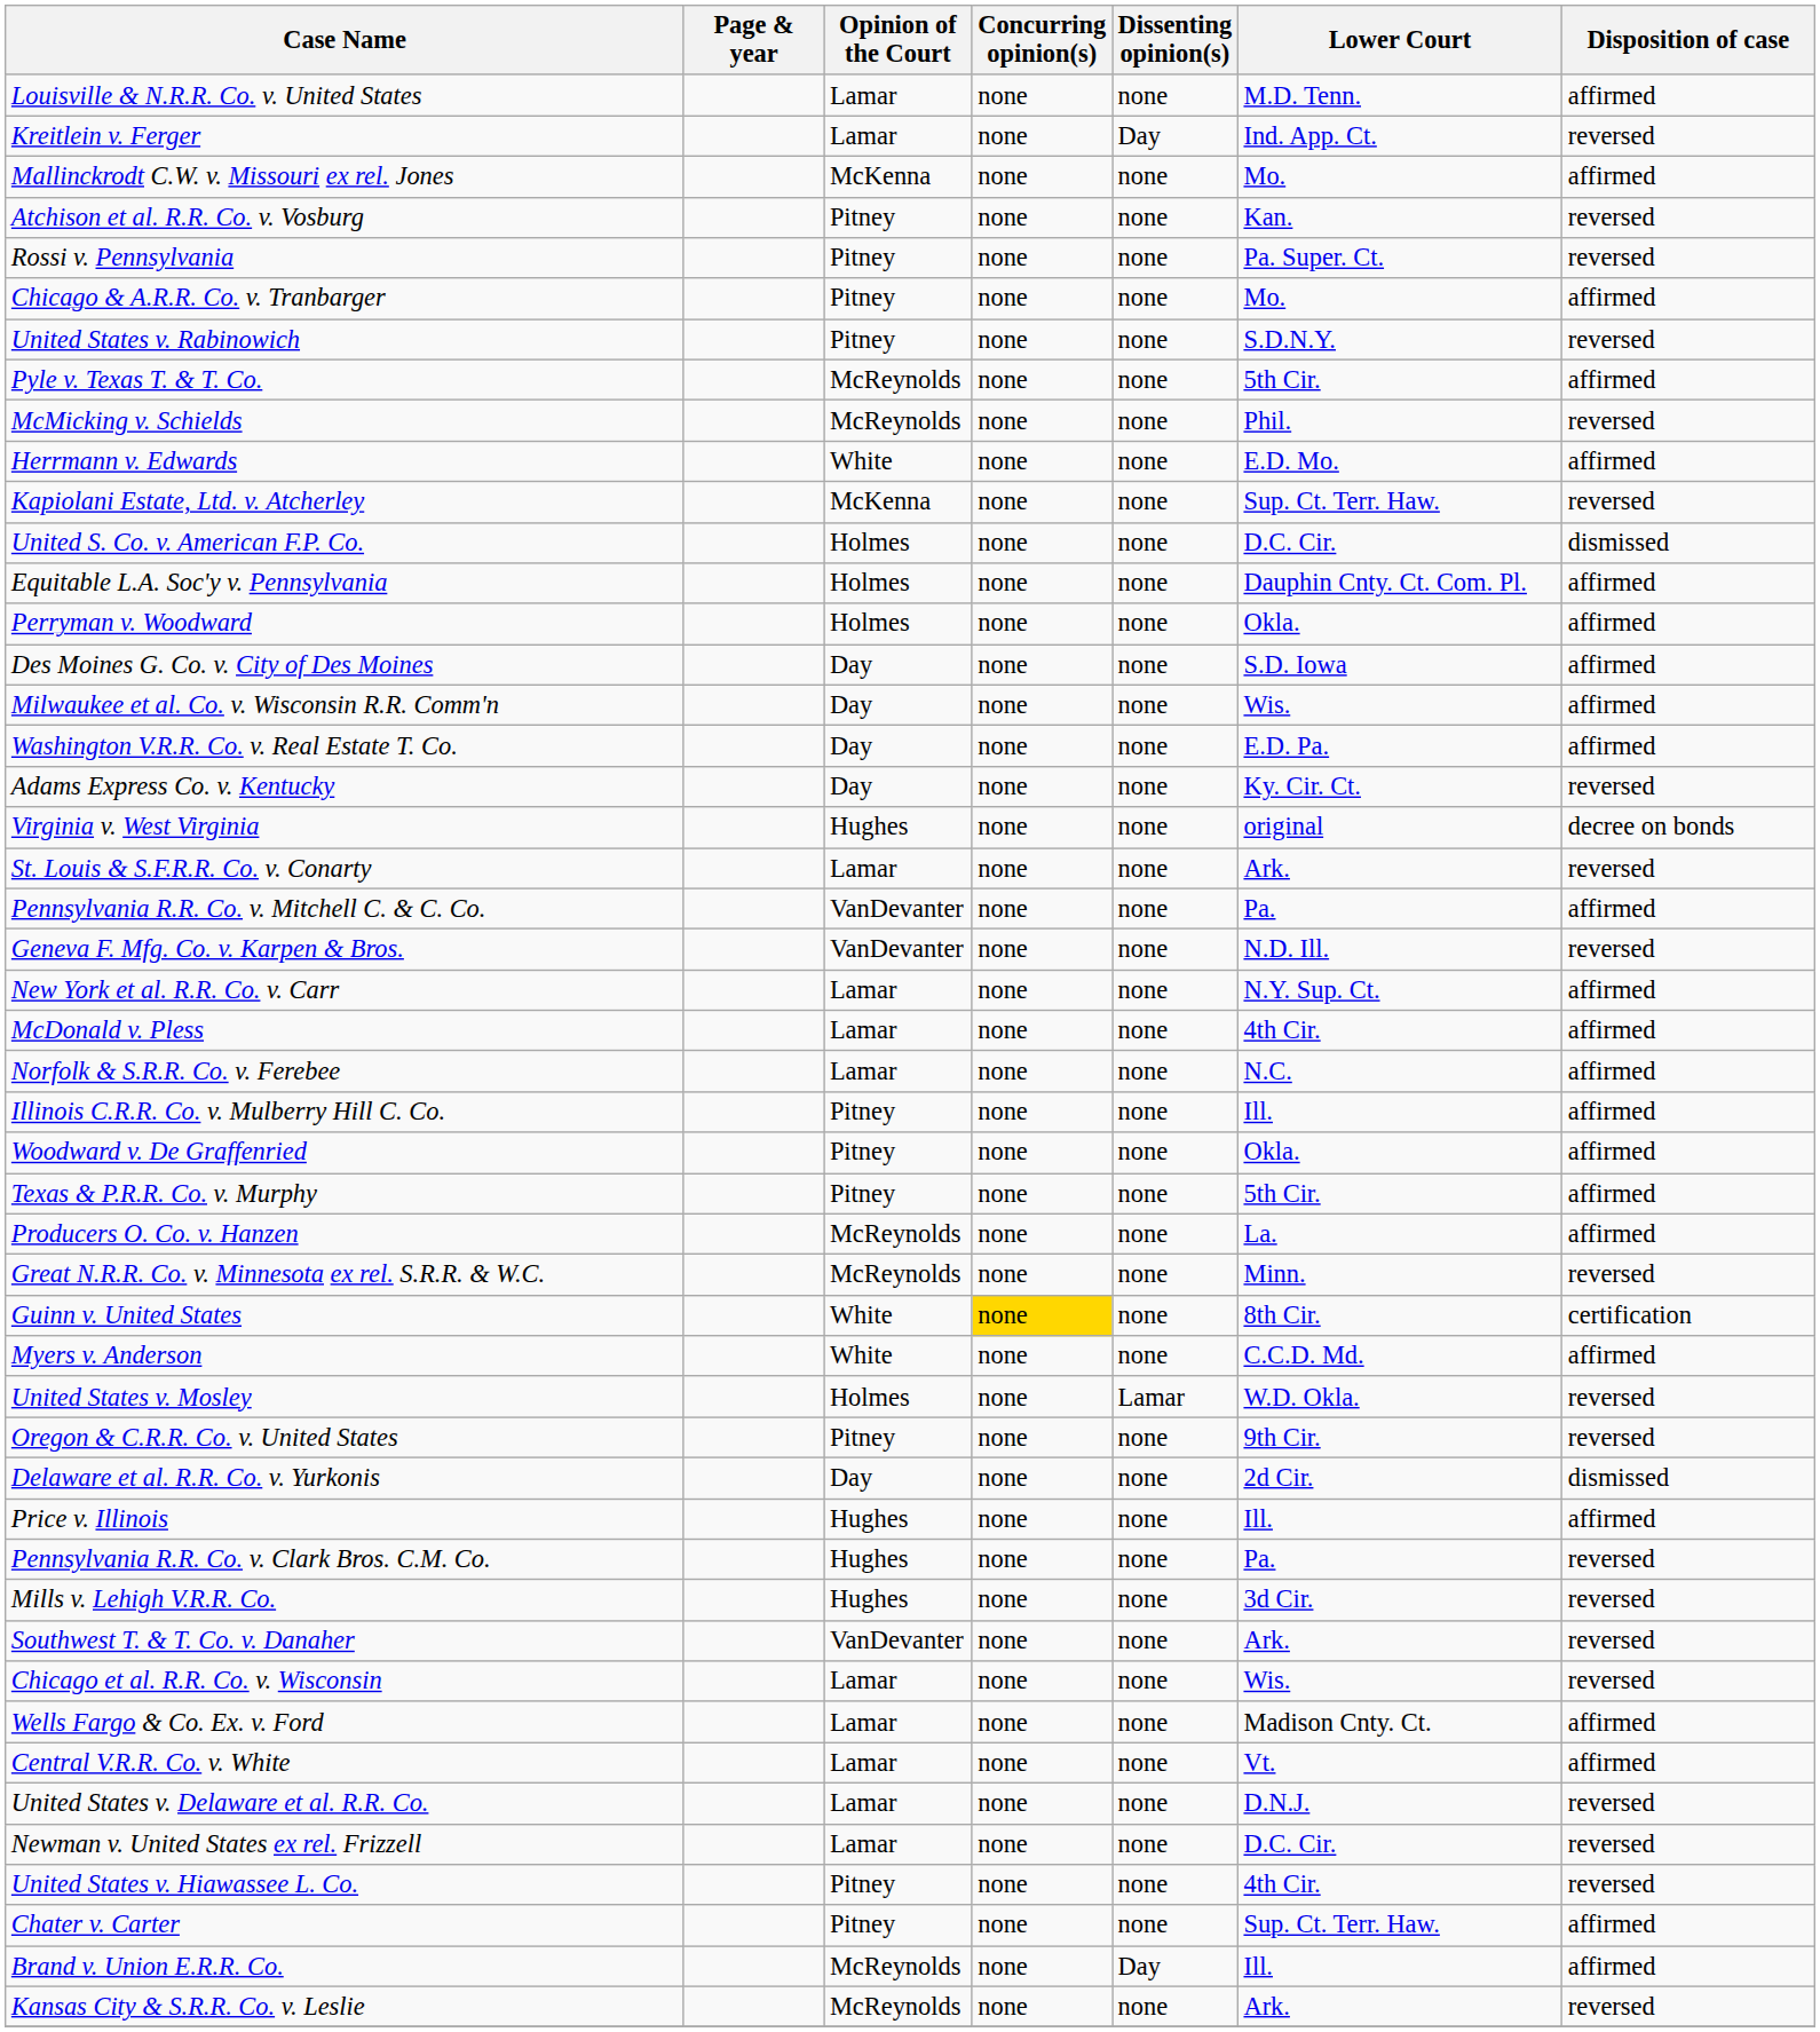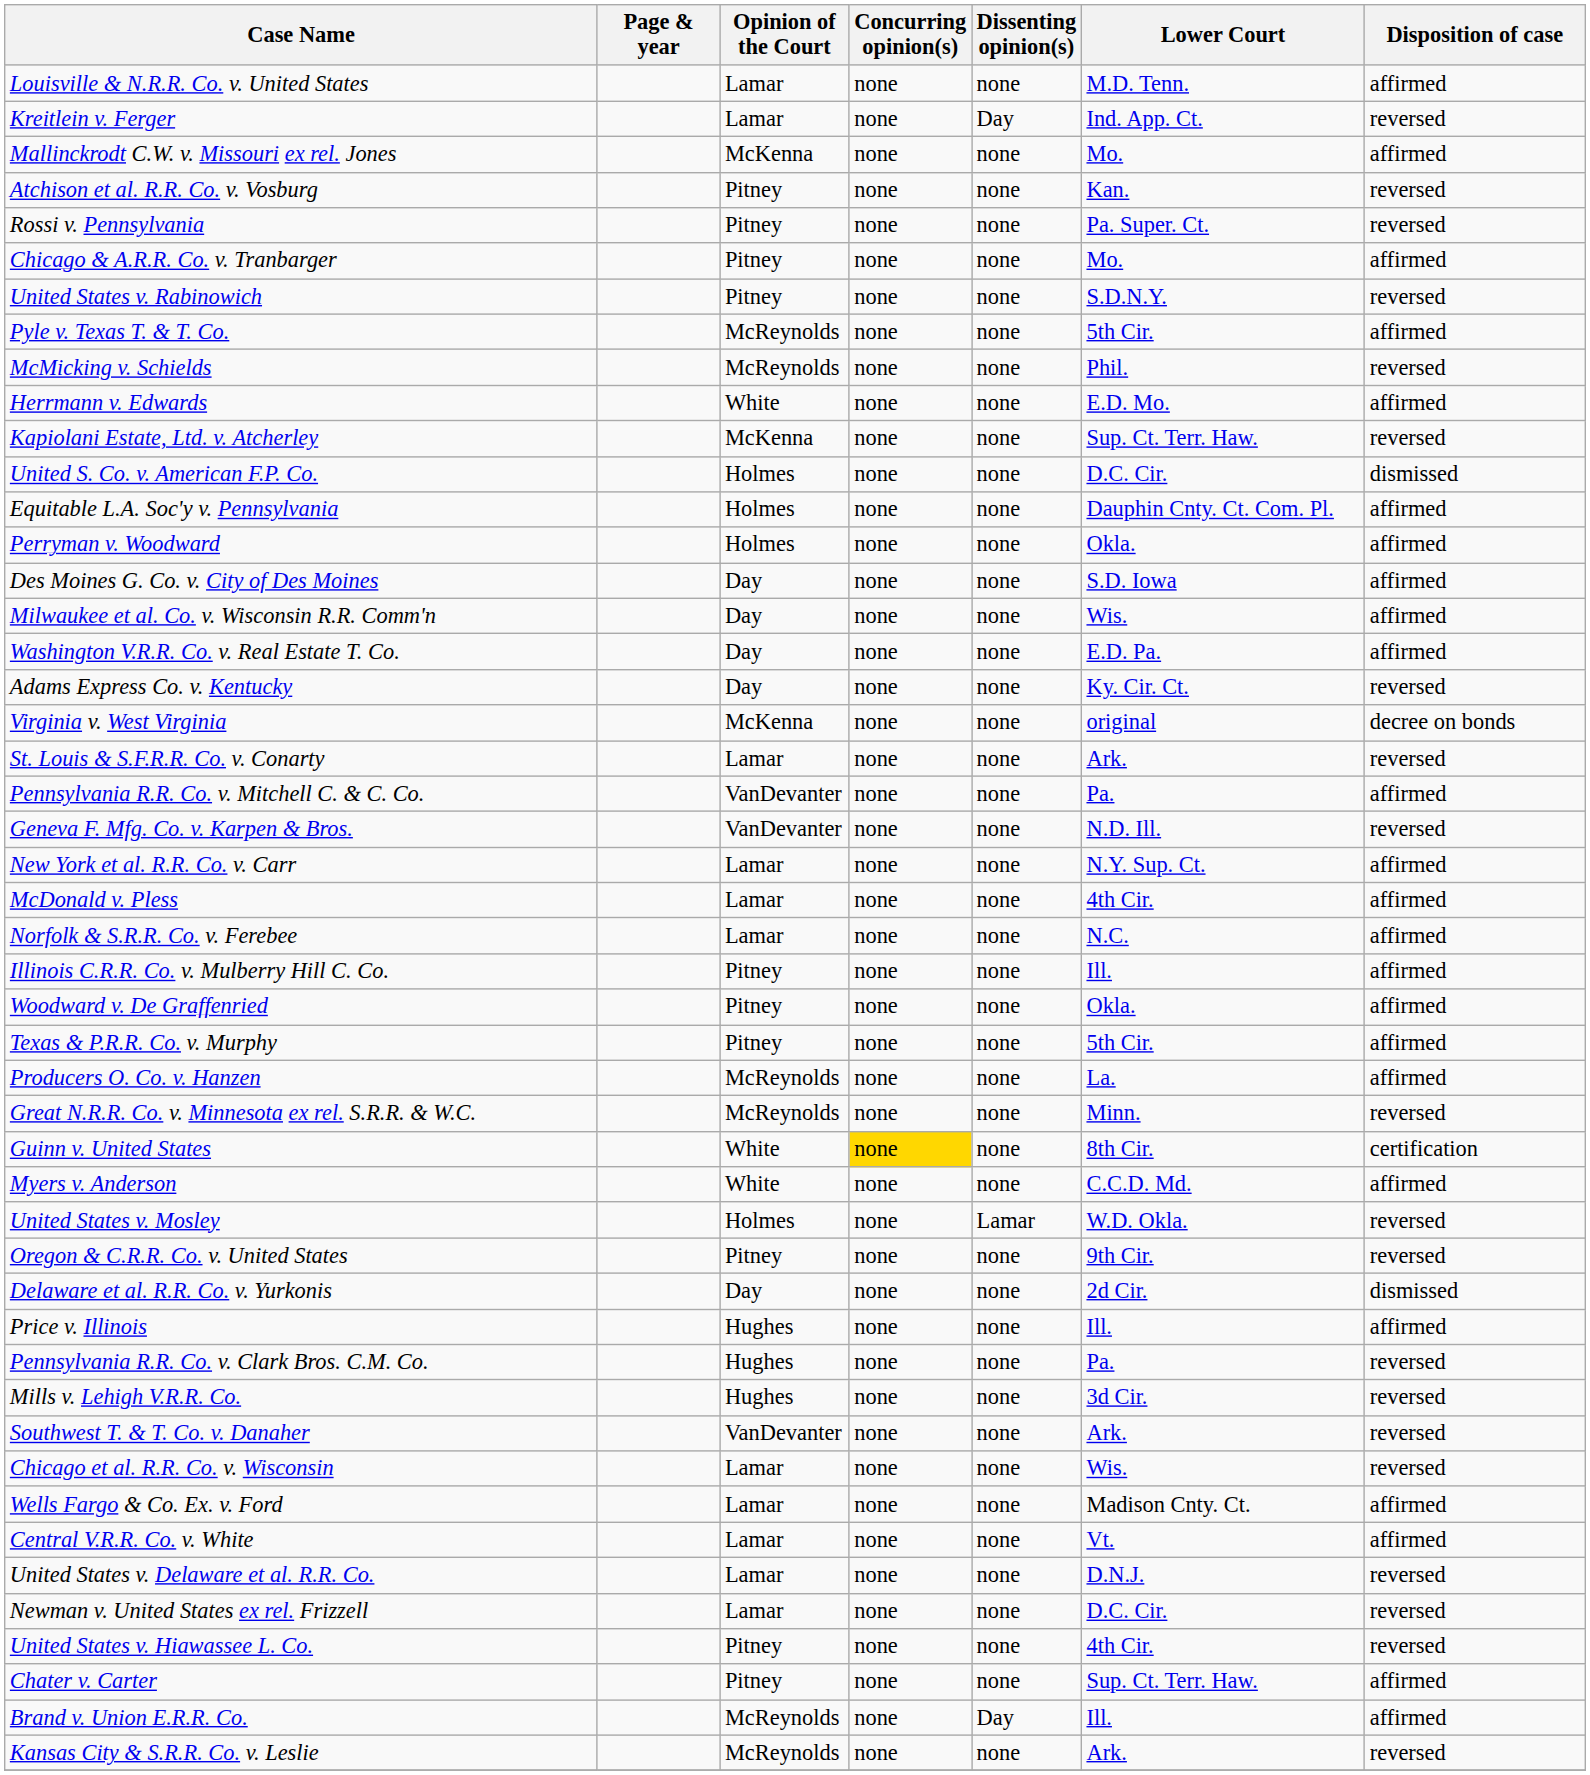Virginia v. West Virginia | Opinion of the Court: Hughes -> McKenna
